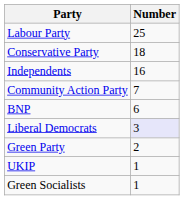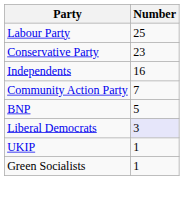Conservative Party | Number: 18 -> 23
BNP | Number: 6 -> 5
- row: Green Party | 2
